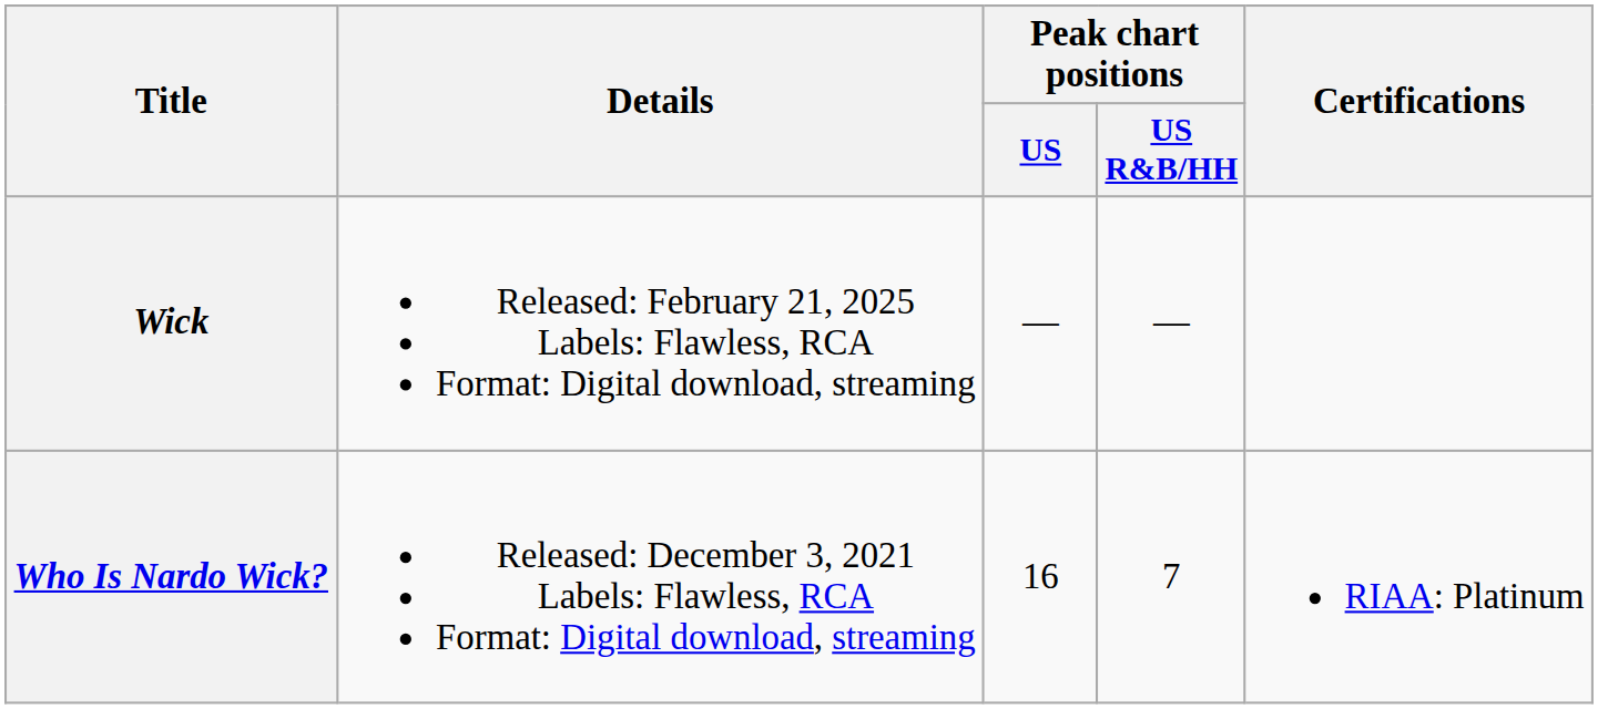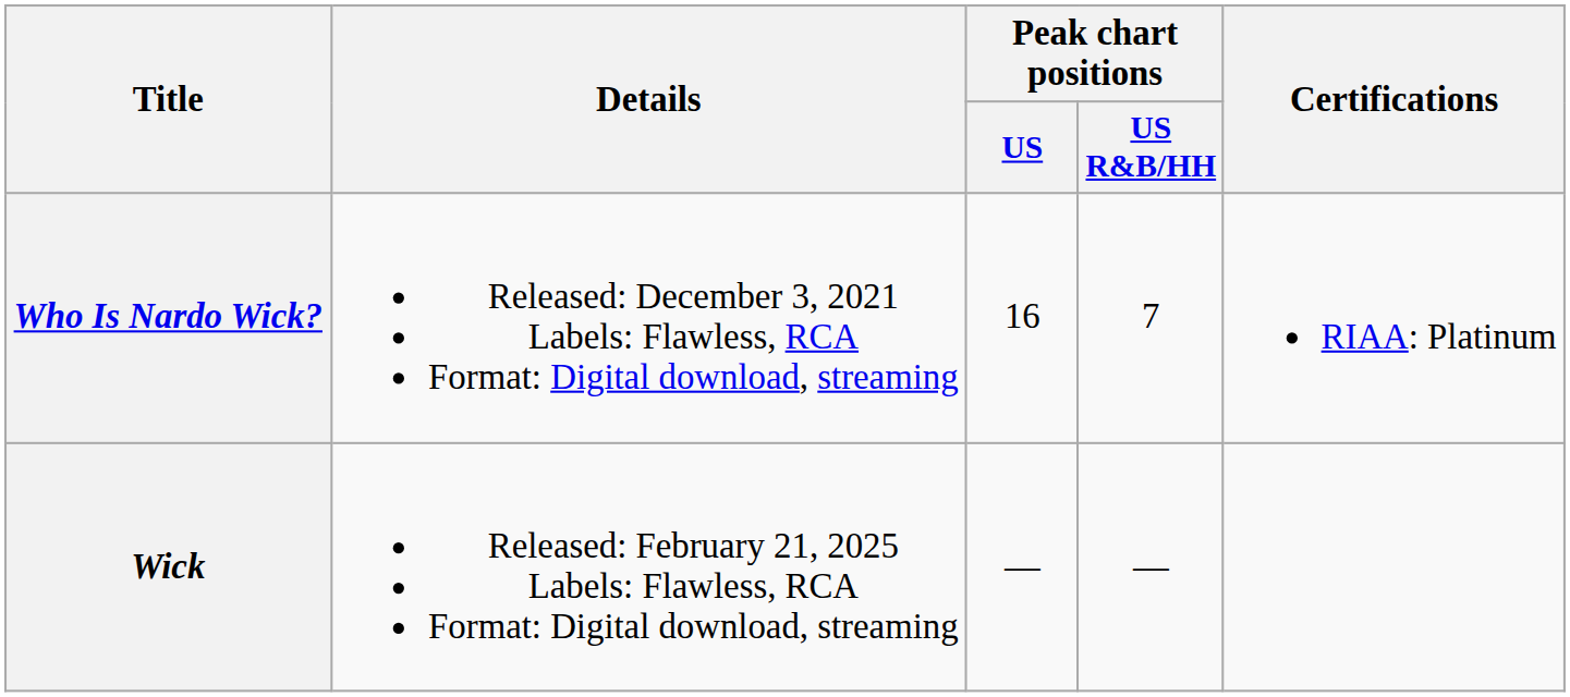rows swapped: Who Is Nardo Wick? <-> Wick
